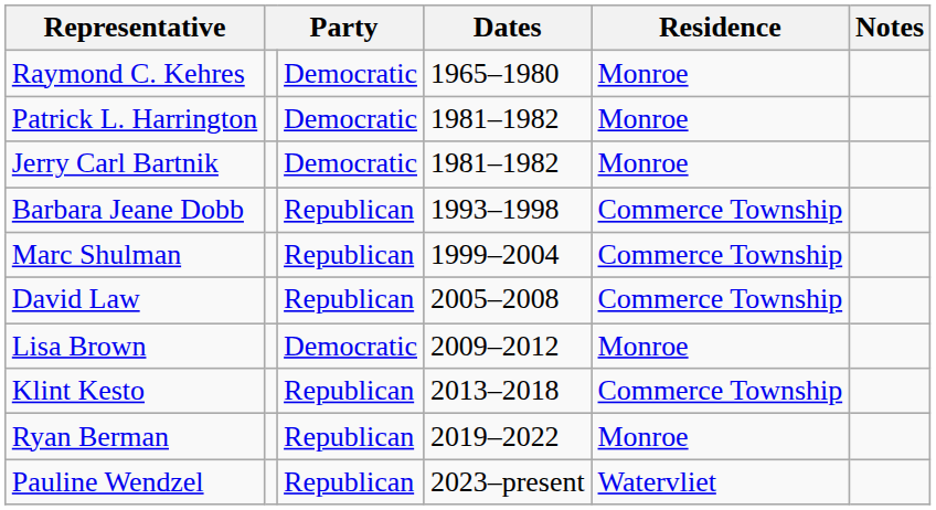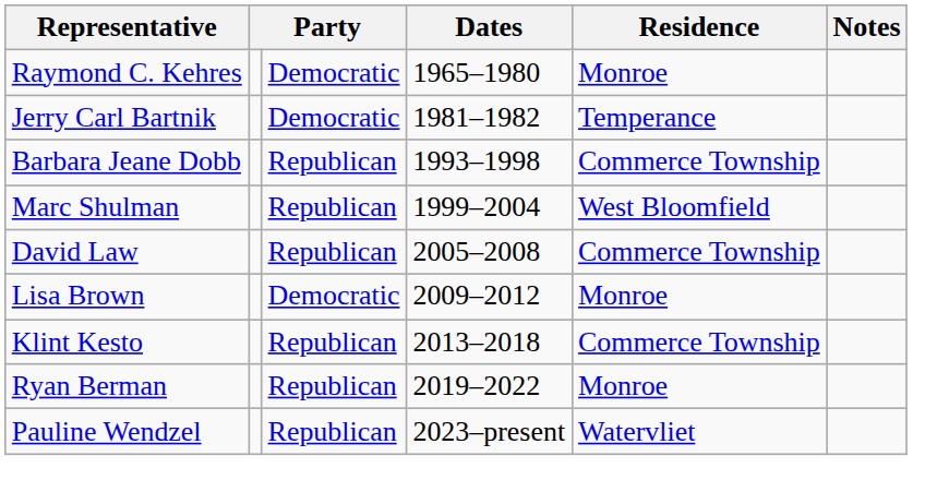- row: Patrick L. Harrington | Democratic | 1981–1982 | Monroe
Jerry Carl Bartnik | Residence: Monroe -> Temperance
Marc Shulman | Residence: Commerce Township -> West Bloomfield
